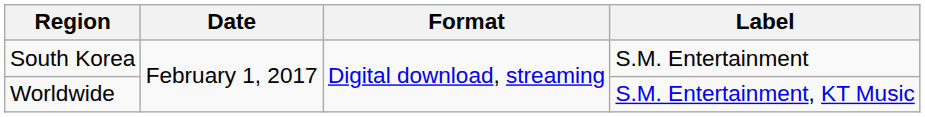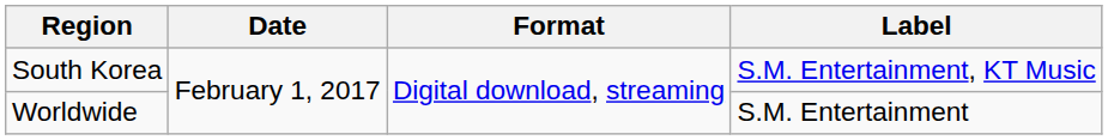South Korea | Label: S.M. Entertainment -> S.M. Entertainment, KT Music
Worldwide | Label: S.M. Entertainment, KT Music -> S.M. Entertainment
